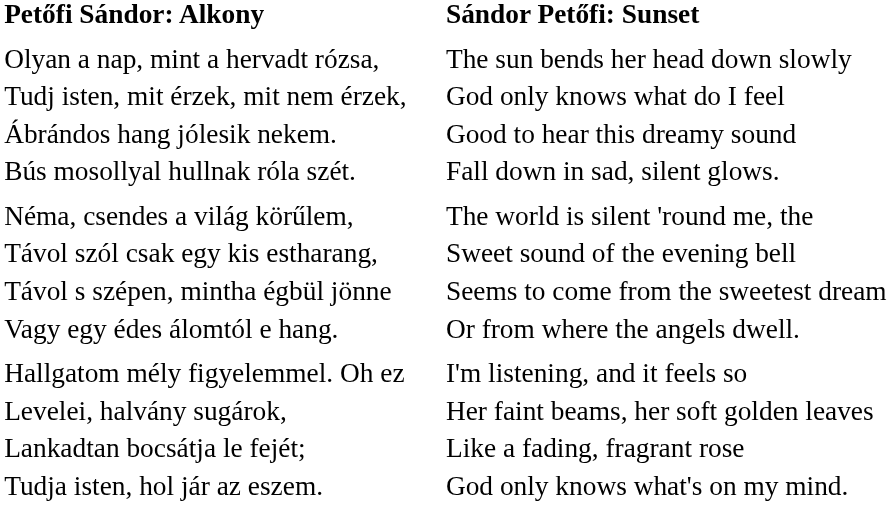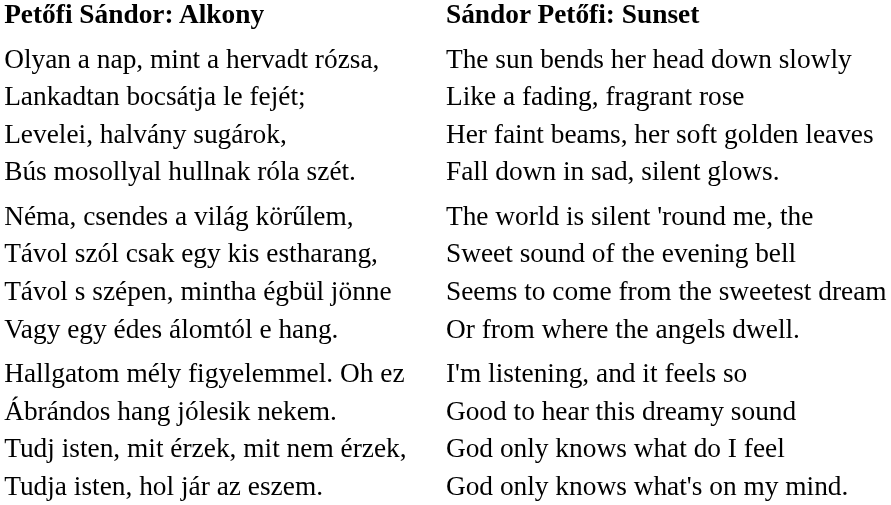rows swapped: Lankadtan bocsátja le fejét; <-> Tudj isten, mit érzek, mit nem érzek,
rows swapped: Levelei, halvány sugárok, <-> Ábrándos hang jólesik nekem.
